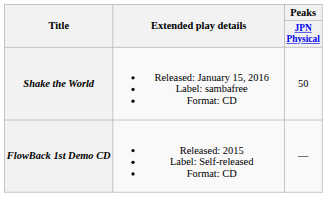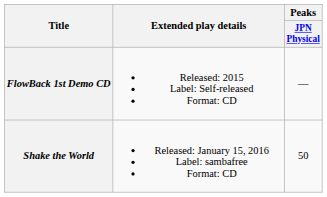rows swapped: FlowBack 1st Demo CD <-> Shake the World
